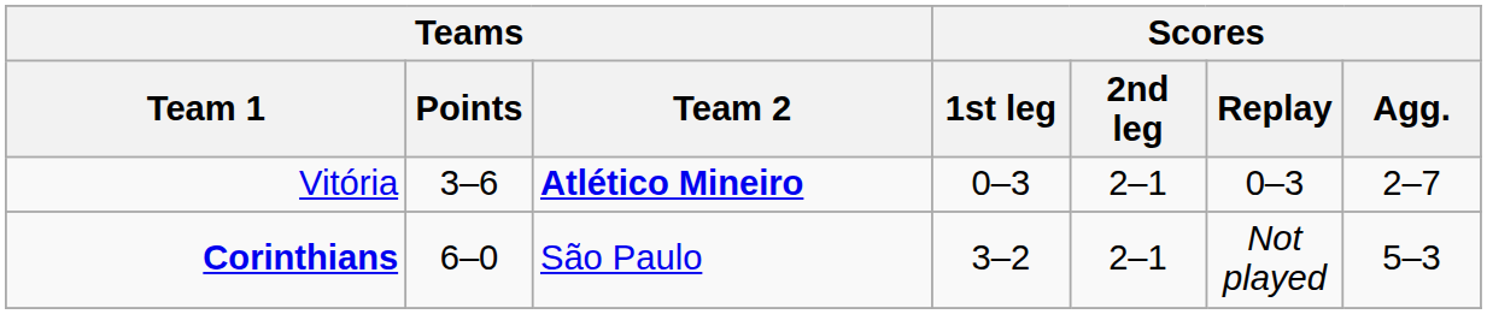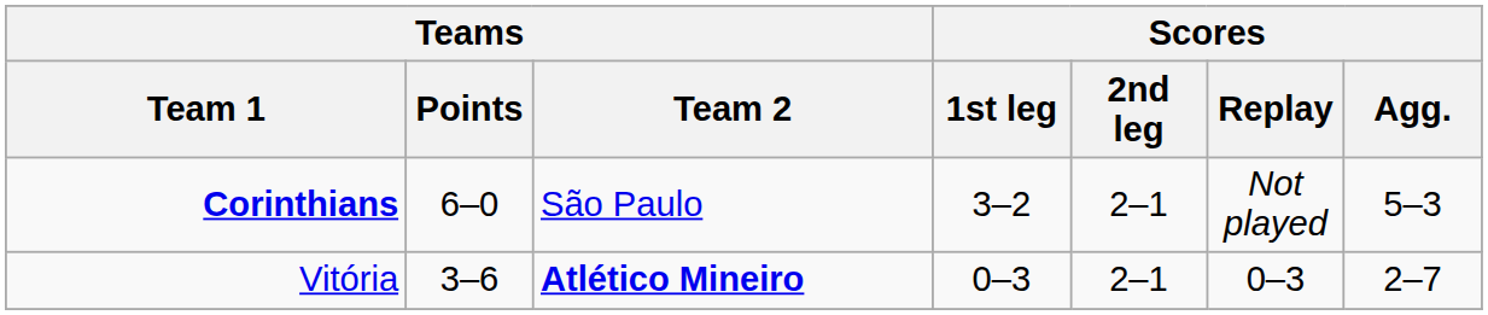rows swapped: Corinthians <-> Vitória
